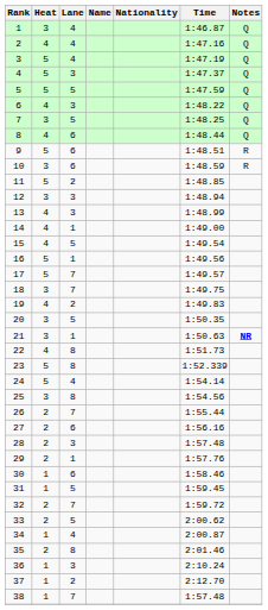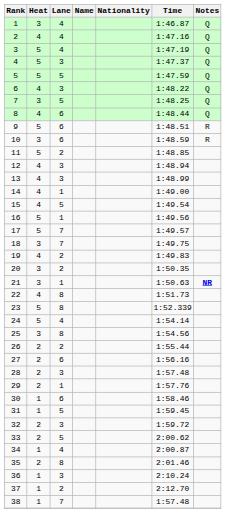12 | Heat: 3 -> 4
20 | Lane: 5 -> 2
26 | Lane: 7 -> 2
32 | Lane: 7 -> 3
